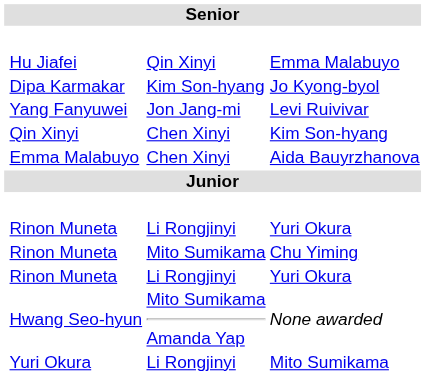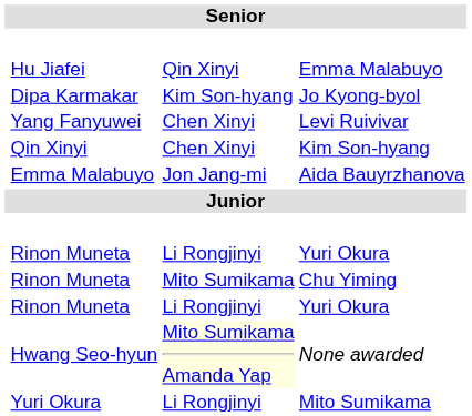Levi Ruivivar | column 3: Jon Jang-mi -> Chen Xinyi
Aida Bauyrzhanova | column 3: Chen Xinyi -> Jon Jang-mi
None awarded | column 3: no background -> lightyellow background
